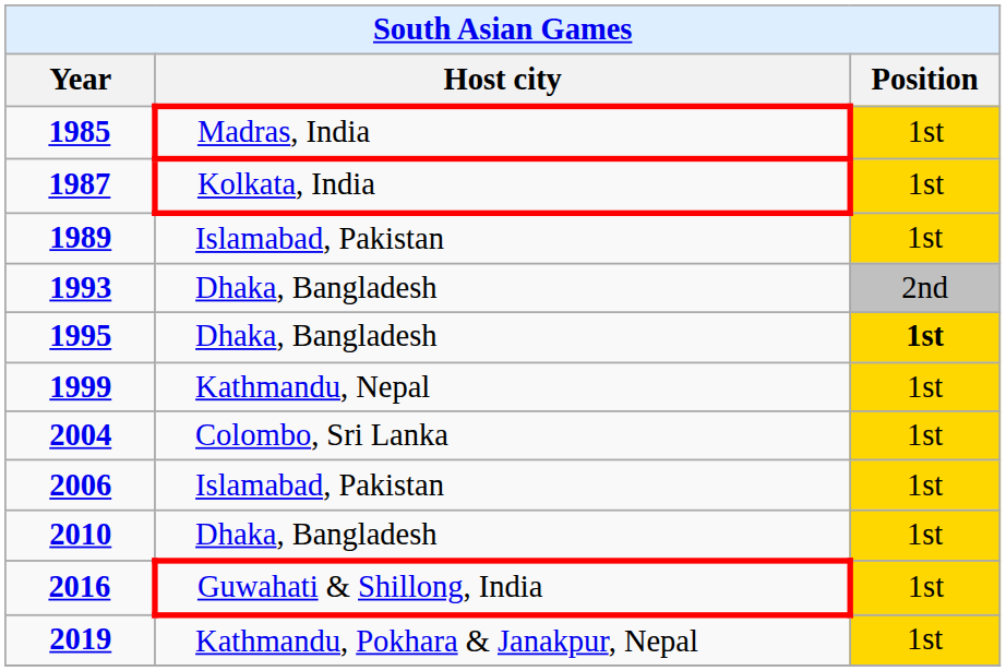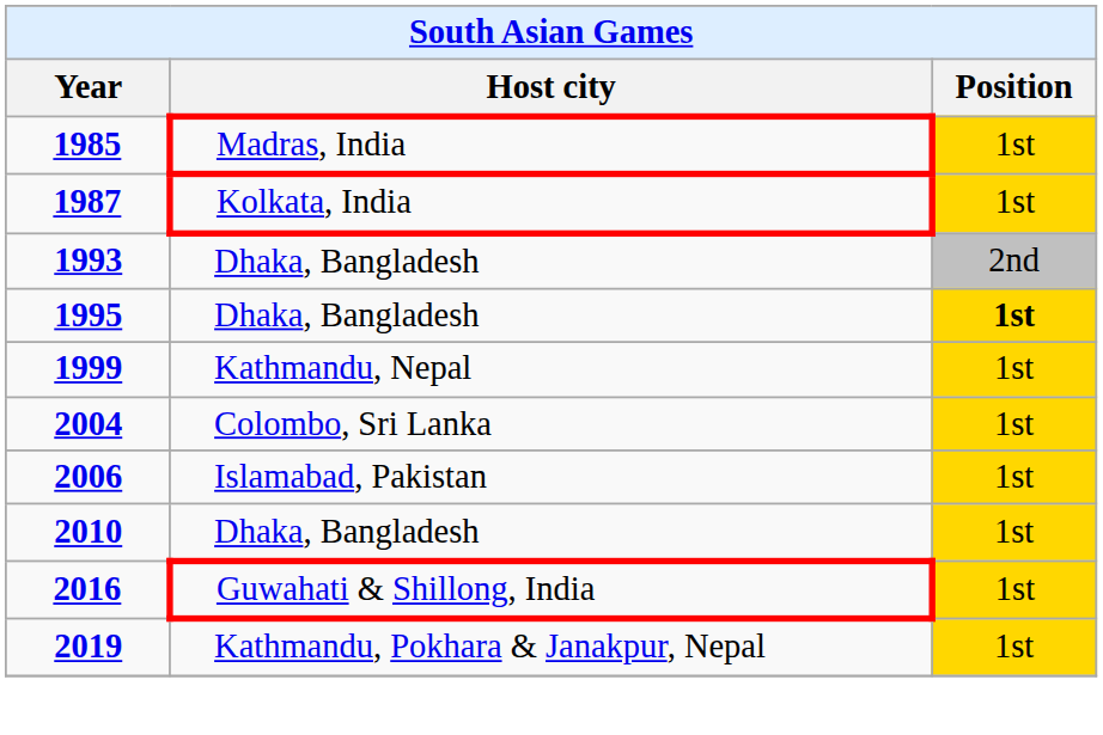- row: 1989 | Islamabad, Pakistan | 1st
